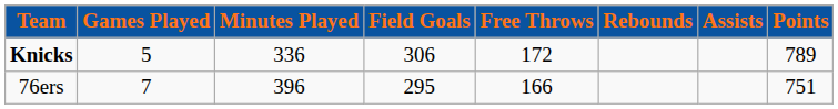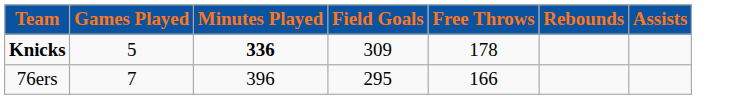- column: Points | 789 | 751
Knicks | Minutes Played: normal -> bold
Knicks | Field Goals: 306 -> 309
Knicks | Free Throws: 172 -> 178
